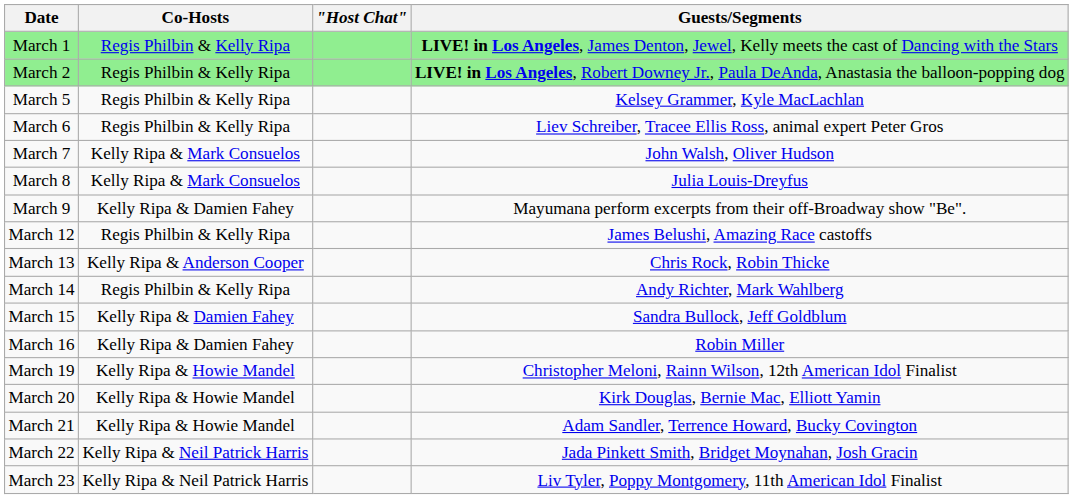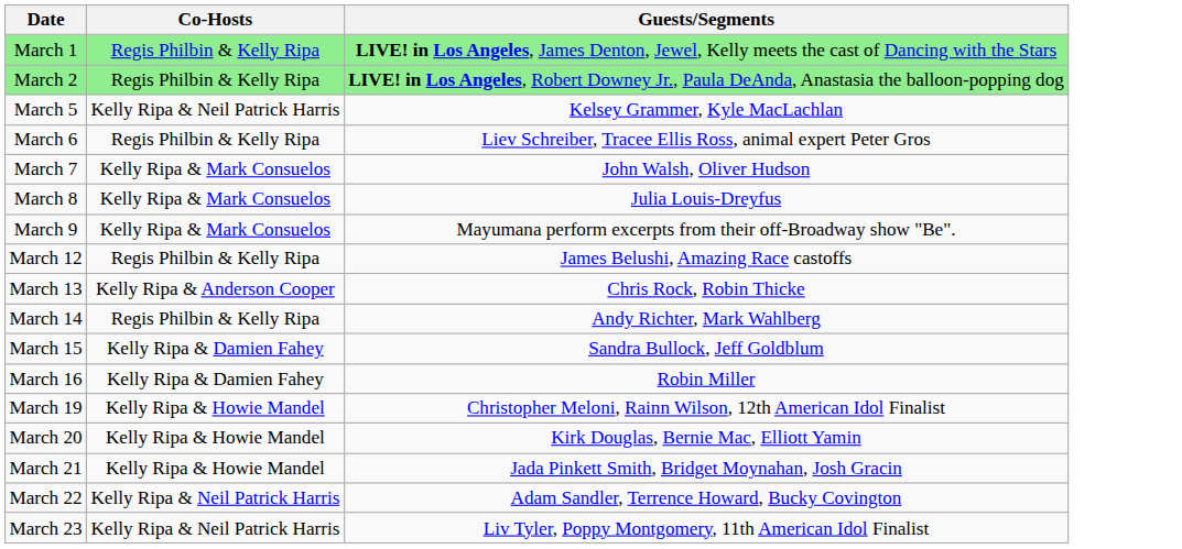- column: "Host Chat"
March 5 | Co-Hosts: Regis Philbin & Kelly Ripa -> Kelly Ripa & Neil Patrick Harris
March 9 | Co-Hosts: Kelly Ripa & Damien Fahey -> Kelly Ripa & Mark Consuelos
March 21 | Guests/Segments: Adam Sandler, Terrence Howard, Bucky Covington -> Jada Pinkett Smith, Bridget Moynahan, Josh Gracin
March 22 | Guests/Segments: Jada Pinkett Smith, Bridget Moynahan, Josh Gracin -> Adam Sandler, Terrence Howard, Bucky Covington
